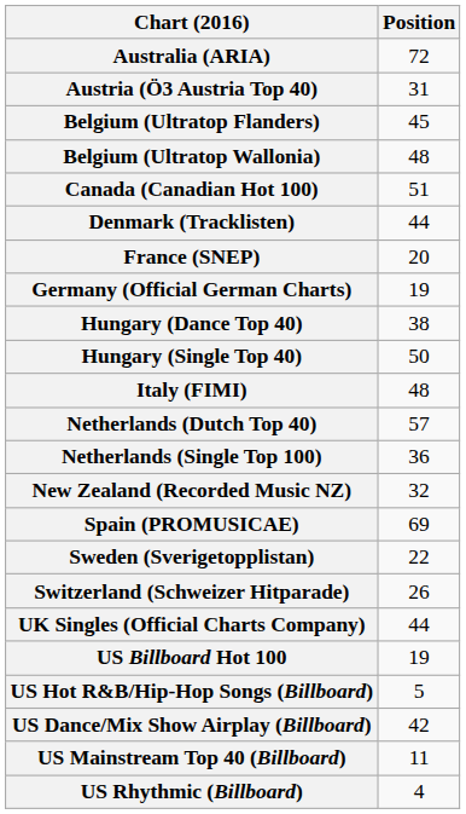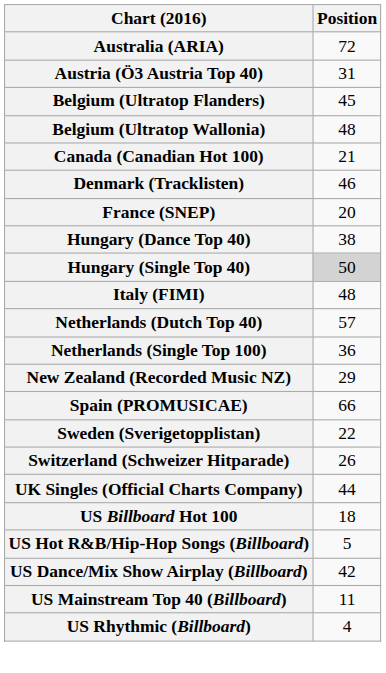Canada (Canadian Hot 100) | Position: 51 -> 21
Denmark (Tracklisten) | Position: 44 -> 46
- row: Germany (Official German Charts) | 19
Hungary (Single Top 40) | Position: no background -> lightgrey background
New Zealand (Recorded Music NZ) | Position: 32 -> 29
Spain (PROMUSICAE) | Position: 69 -> 66
US Billboard Hot 100 | Position: 19 -> 18
